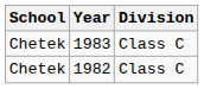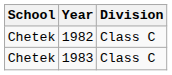rows swapped: 1982 <-> 1983
